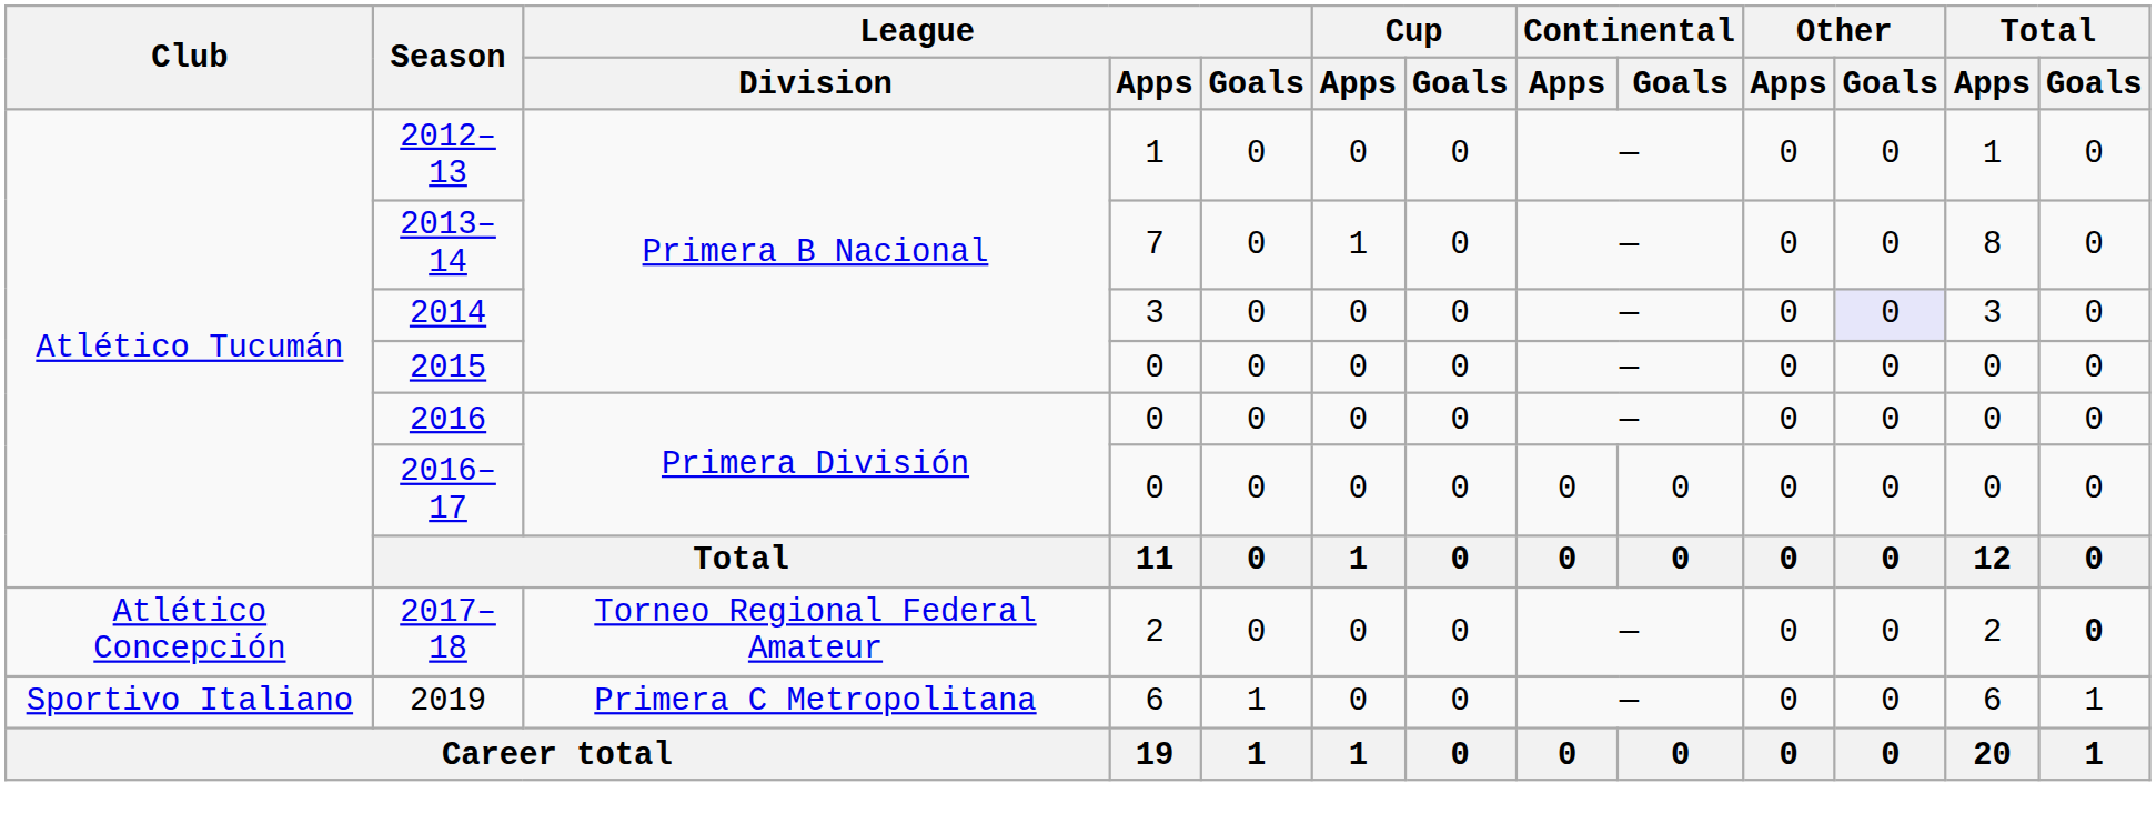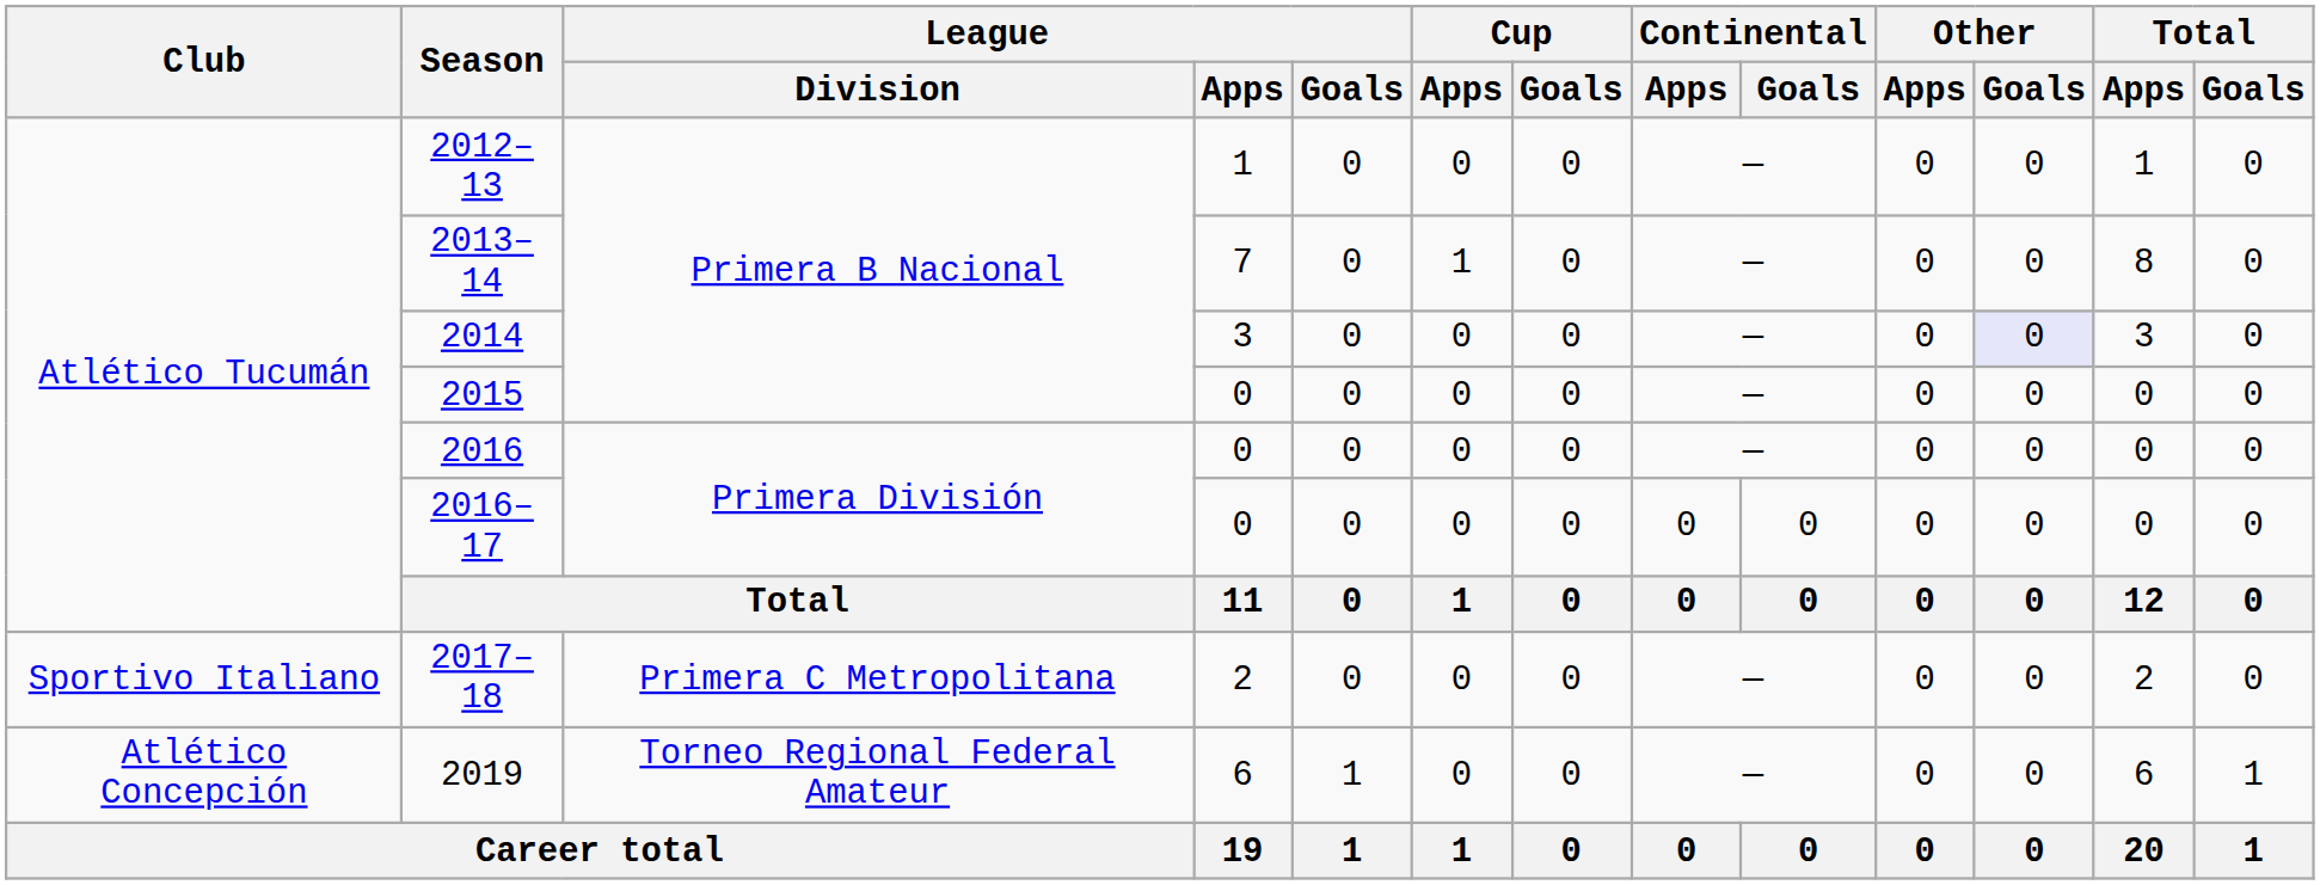2017–18 | Club: Atlético Concepción -> Sportivo Italiano
2017–18 | League / Division: Torneo Regional Federal Amateur -> Primera C Metropolitana
2017–18 | Total / Goals: bold -> normal
2019 | Club: Sportivo Italiano -> Atlético Concepción
2019 | League / Division: Primera C Metropolitana -> Torneo Regional Federal Amateur
